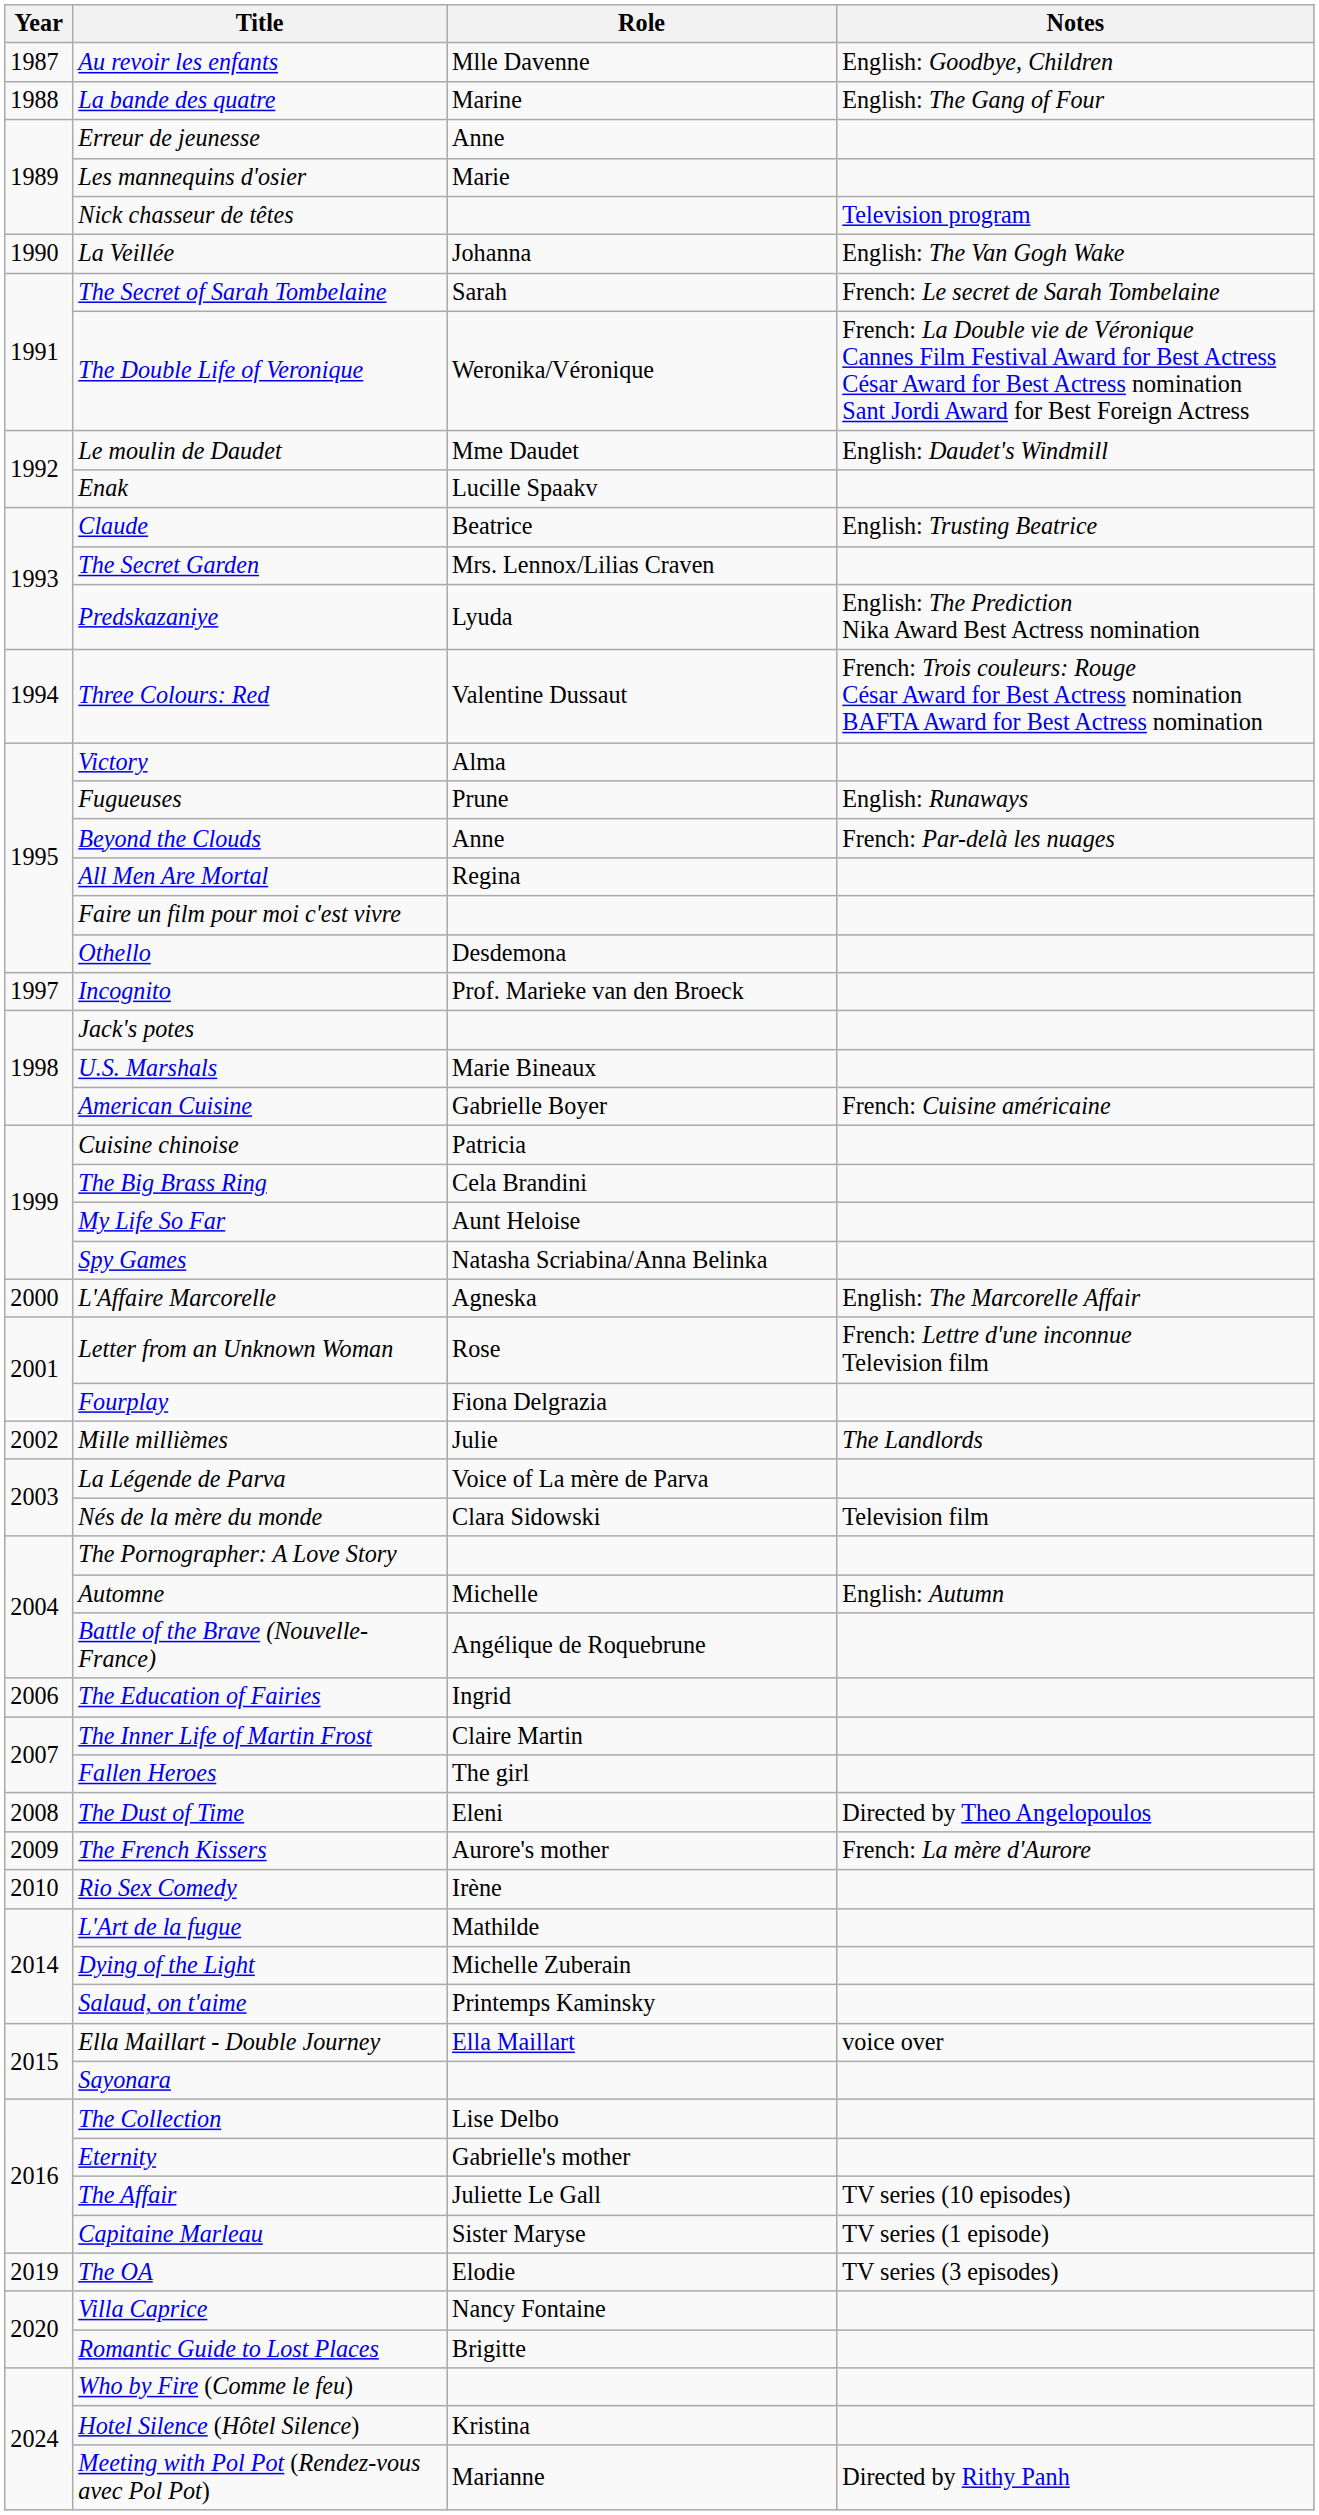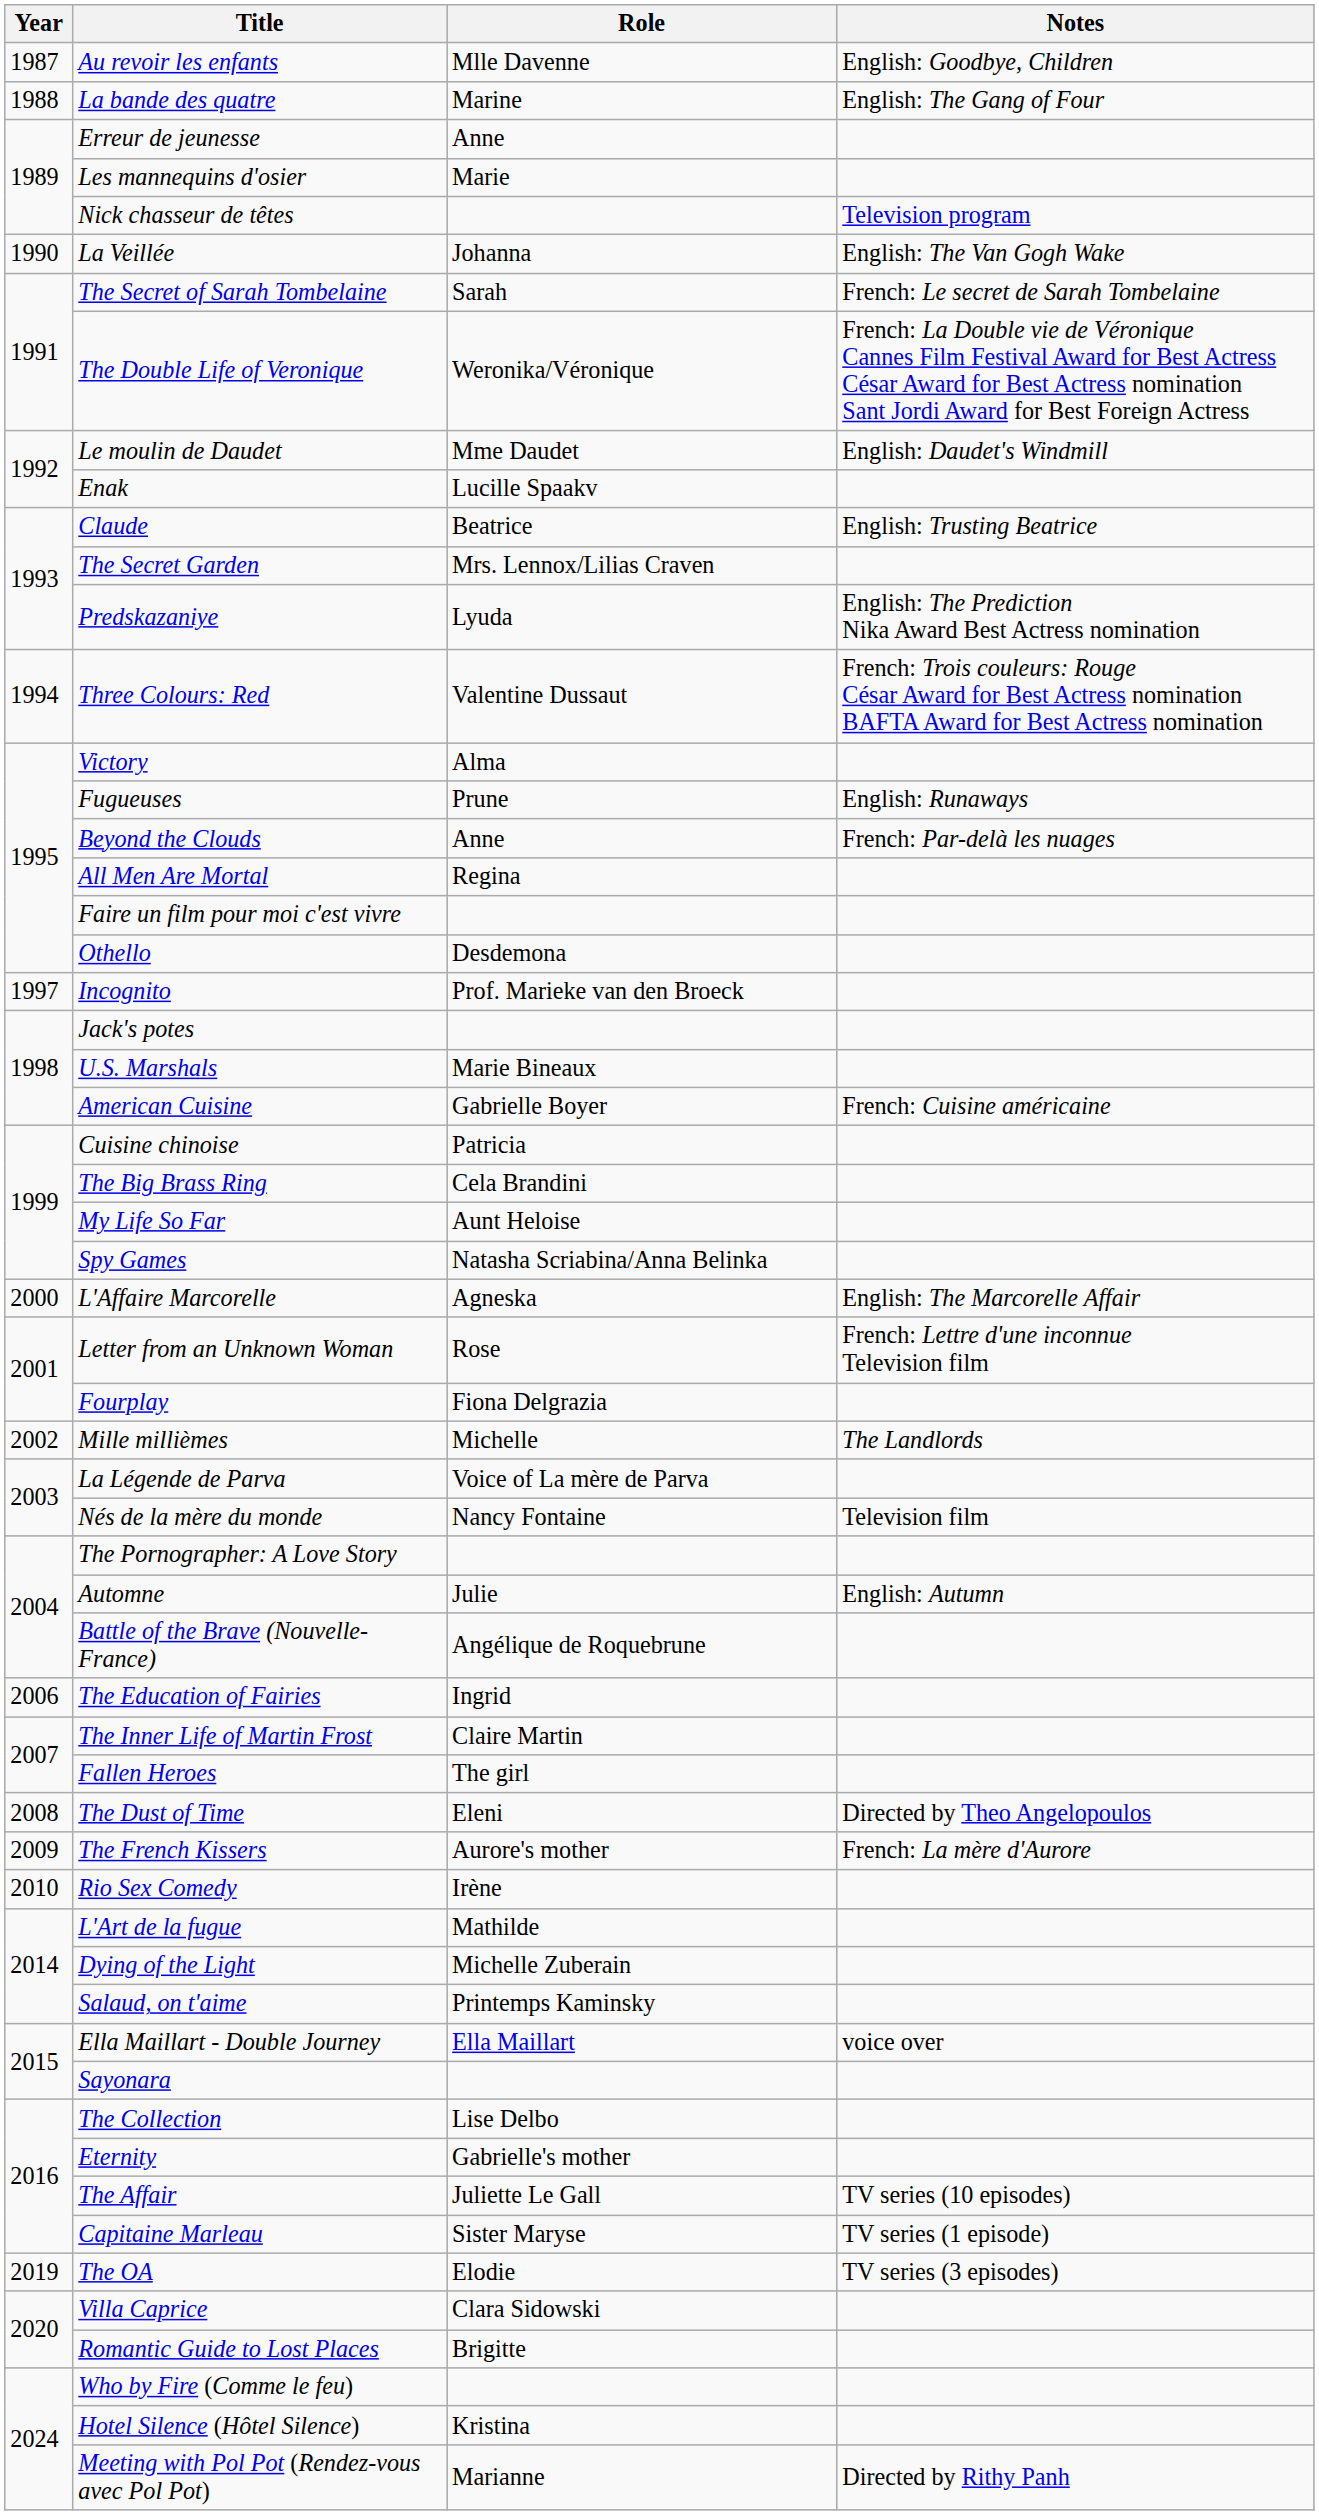Mille millièmes | Role: Julie -> Michelle
Nés de la mère du monde | Role: Clara Sidowski -> Nancy Fontaine
Automne | Role: Michelle -> Julie
Villa Caprice | Role: Nancy Fontaine -> Clara Sidowski
